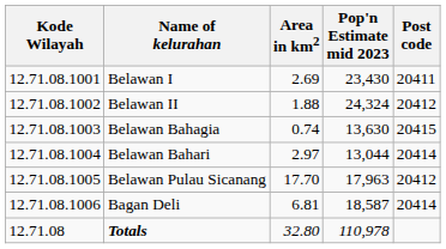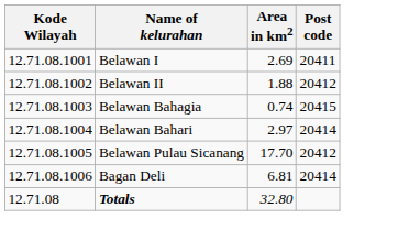- column: Pop'n Estimate mid 2023 | 23,430 | 24,324 | 13,630 | 13,044 | 17,963 | 18,587 | 110,978
